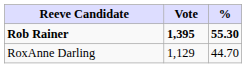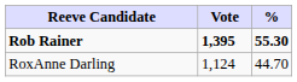RoxAnne Darling | Vote: 1,129 -> 1,124
